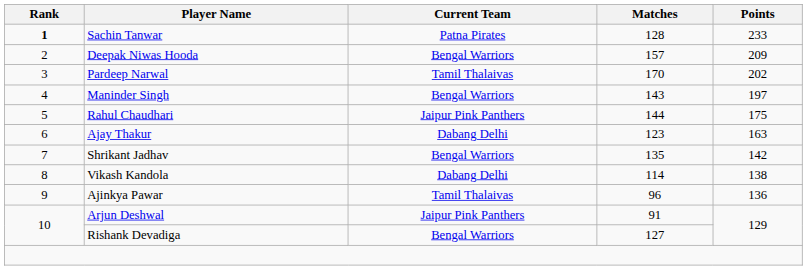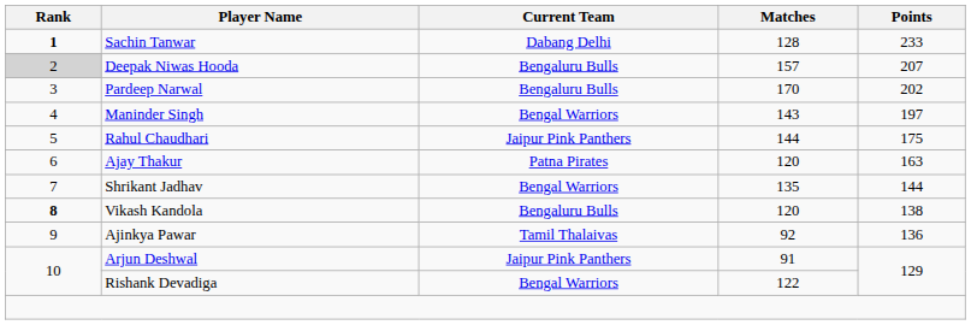Sachin Tanwar | Current Team: Patna Pirates -> Dabang Delhi
Deepak Niwas Hooda | Rank: no background -> lightgrey background
Deepak Niwas Hooda | Current Team: Bengal Warriors -> Bengaluru Bulls
Deepak Niwas Hooda | Points: 209 -> 207
Pardeep Narwal | Current Team: Tamil Thalaivas -> Bengaluru Bulls
Ajay Thakur | Current Team: Dabang Delhi -> Patna Pirates
Ajay Thakur | Matches: 123 -> 120
Shrikant Jadhav | Points: 142 -> 144
Vikash Kandola | Rank: normal -> bold
Vikash Kandola | Current Team: Dabang Delhi -> Bengaluru Bulls
Vikash Kandola | Matches: 114 -> 120
Ajinkya Pawar | Matches: 96 -> 92
Rishank Devadiga | Matches: 127 -> 122
